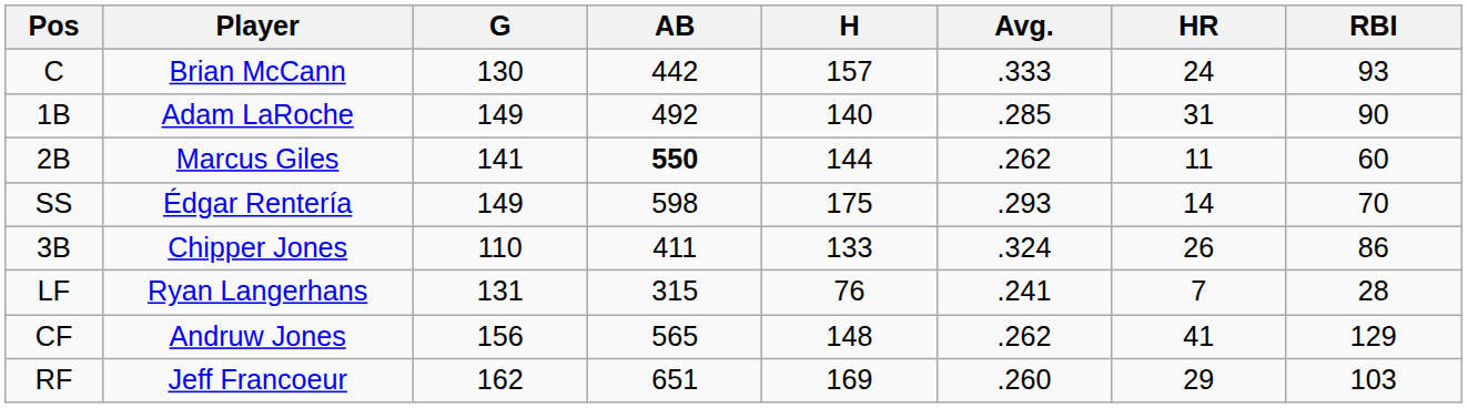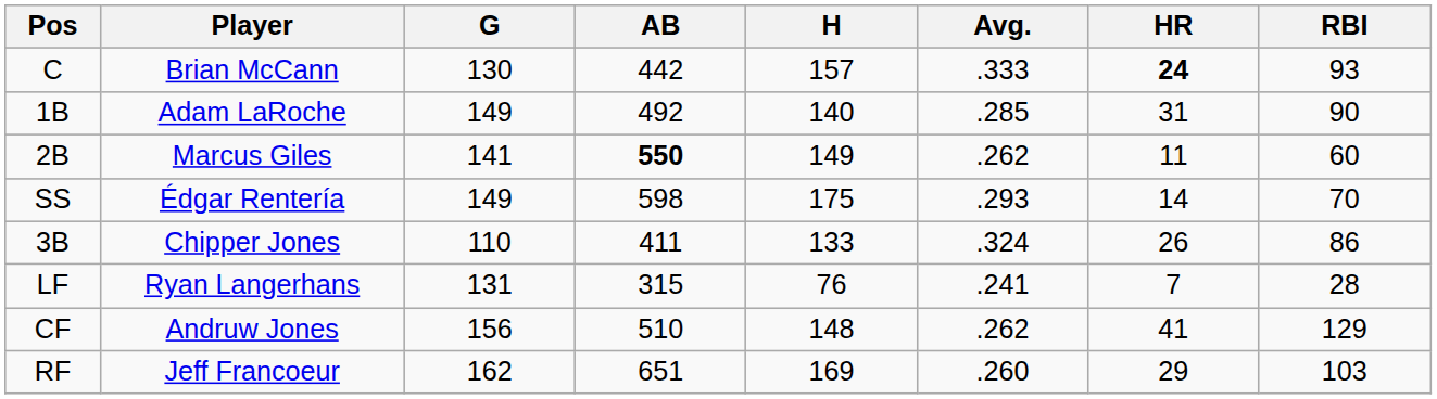C | HR: normal -> bold
2B | H: 144 -> 149
CF | AB: 565 -> 510
